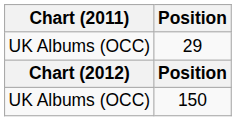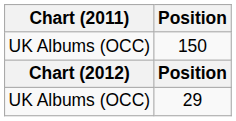rows swapped: 29 <-> 150
